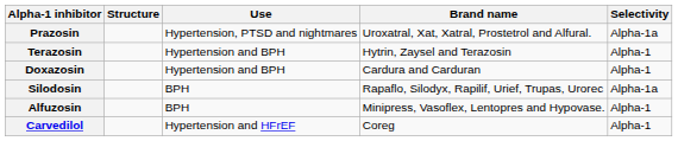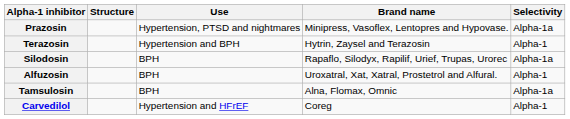Prazosin | Brand name: Uroxatral, Xat, Xatral, Prostetrol and Alfural. -> Minipress, Vasoflex, Lentopres and Hypovase.
- row: Doxazosin | Hypertension and BPH | Cardura and Carduran | Alpha-1
Alfuzosin | Brand name: Minipress, Vasoflex, Lentopres and Hypovase. -> Uroxatral, Xat, Xatral, Prostetrol and Alfural.
+ row: Tamsulosin | BPH | Alna, Flomax, Omnic | Alpha-1a
